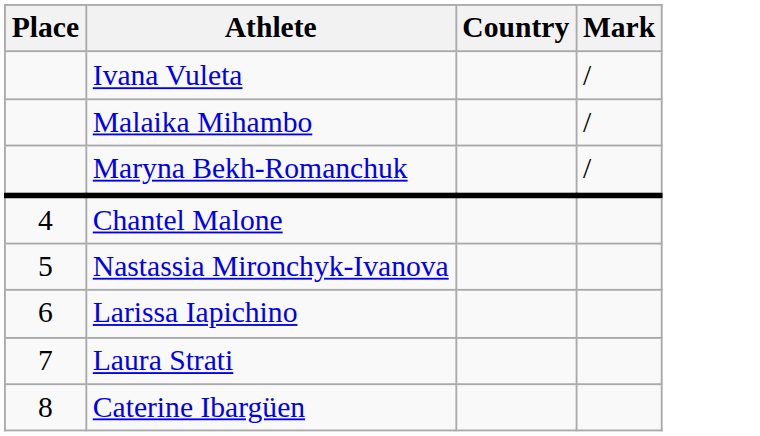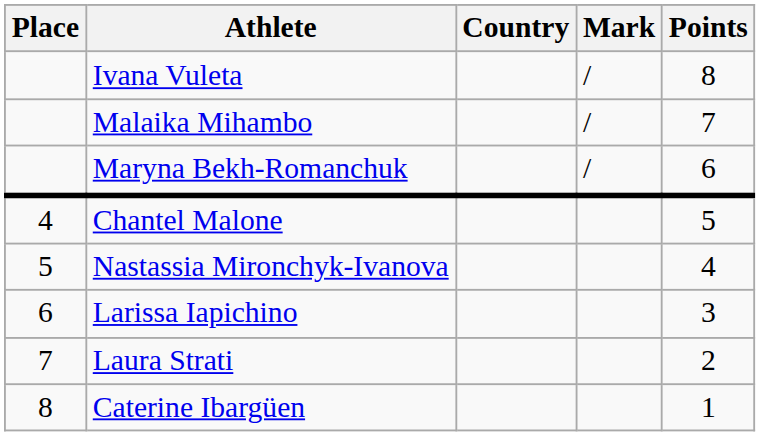+ column: Points | 8 | 7 | 6 | 5 | 4 | 3 | 2 | 1
